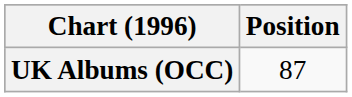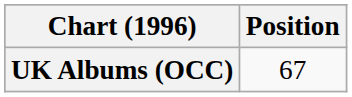UK Albums (OCC) | Position: 87 -> 67
